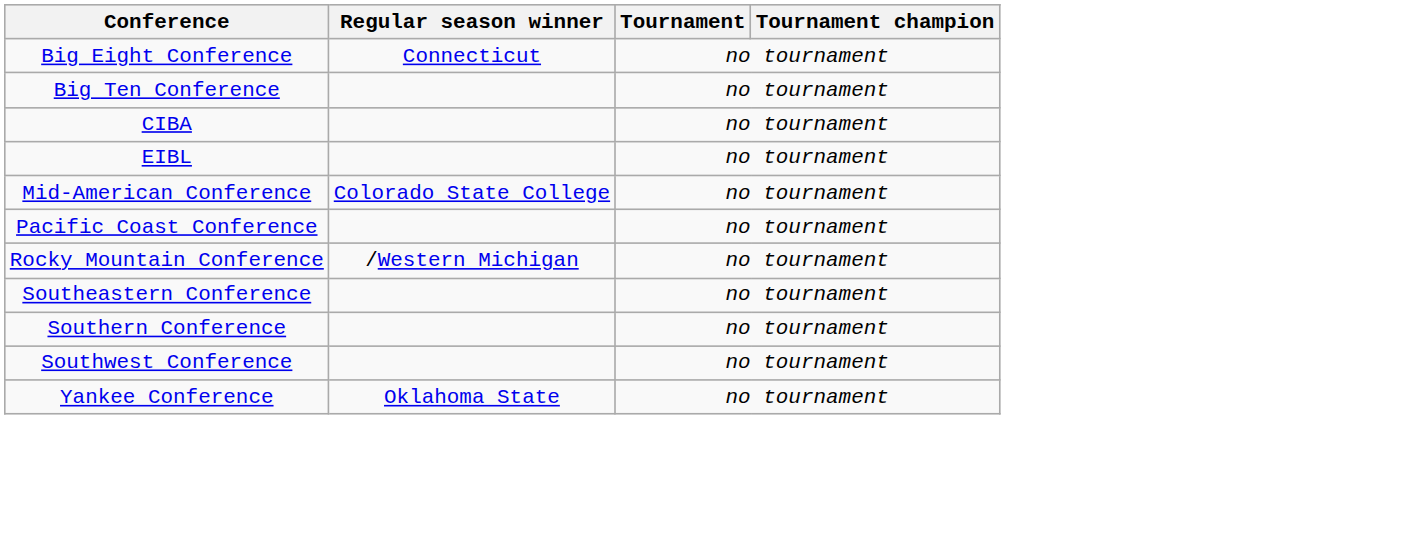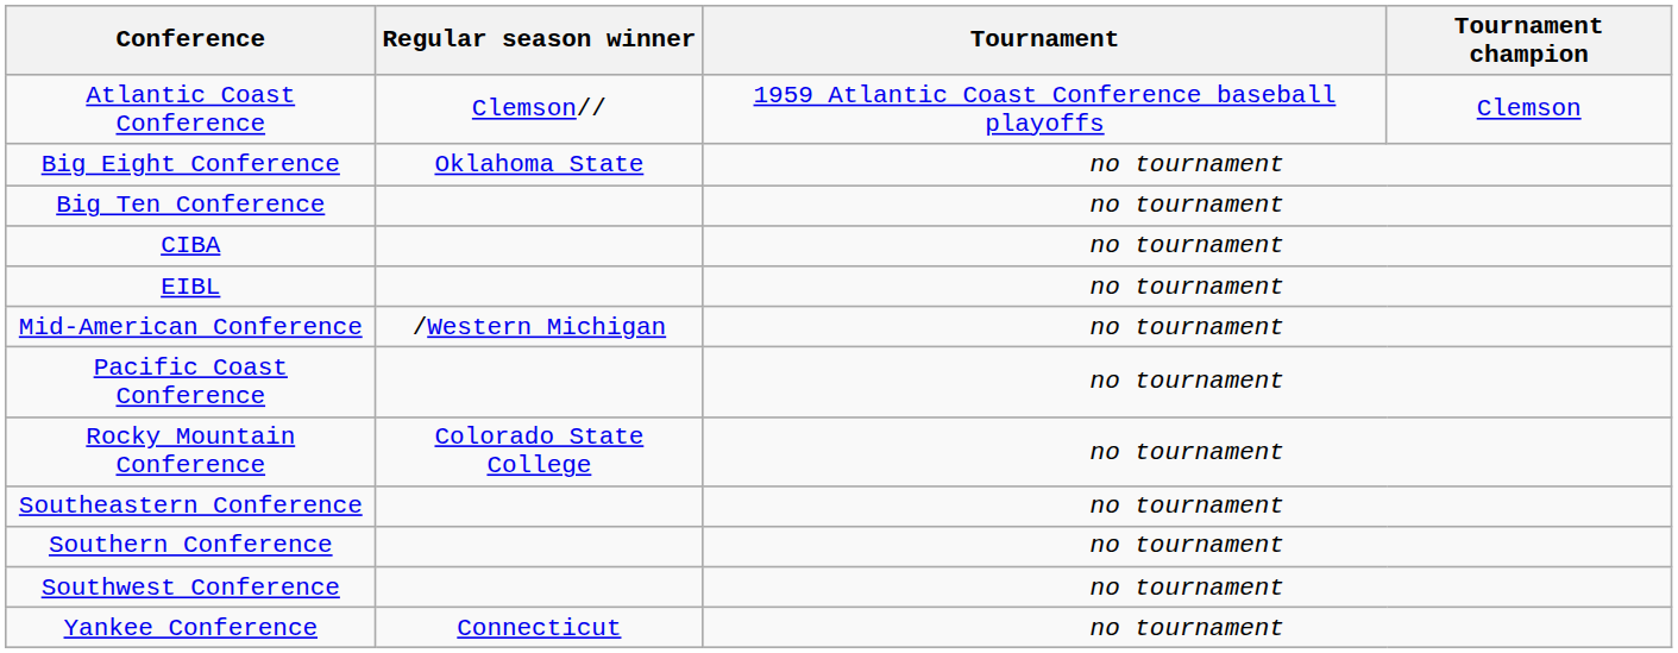+ row: Atlantic Coast Conference | Clemson// | 1959 Atlantic Coast Conference baseball playoffs | Clemson
Big Eight Conference | Regular season winner: Connecticut -> Oklahoma State
Mid-American Conference | Regular season winner: Colorado State College -> /Western Michigan
Rocky Mountain Conference | Regular season winner: /Western Michigan -> Colorado State College
Yankee Conference | Regular season winner: Oklahoma State -> Connecticut
